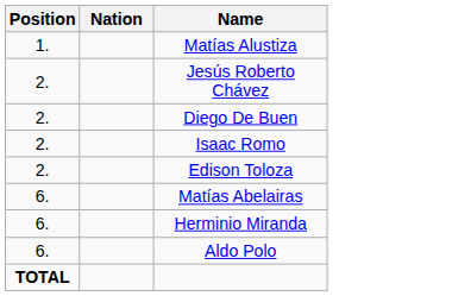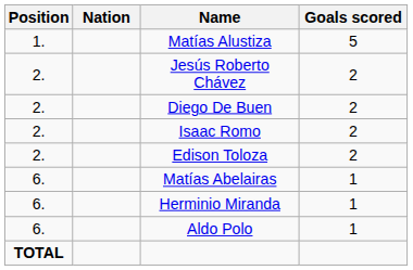+ column: Goals scored | 5 | 2 | 2 | 2 | 2 | 1 | 1 | 1
